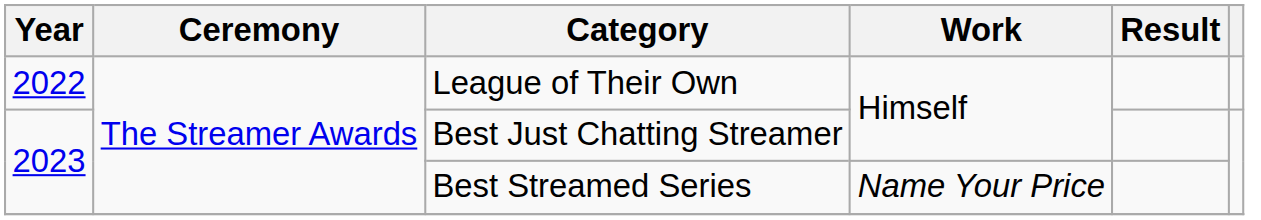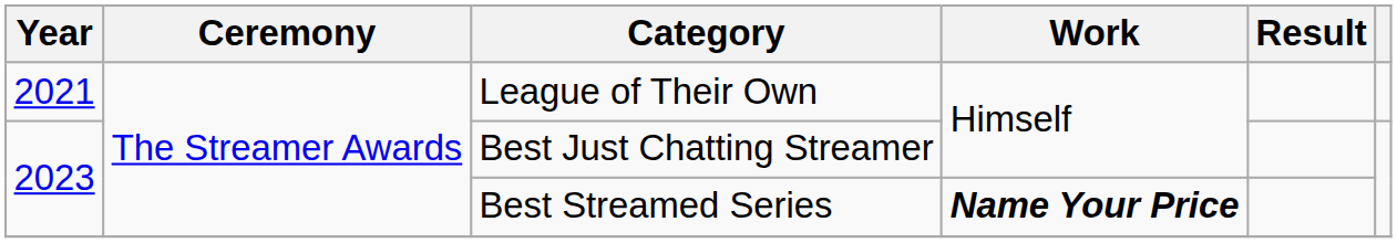League of Their Own | Year: 2022 -> 2021
Best Streamed Series | Work: normal -> bold
